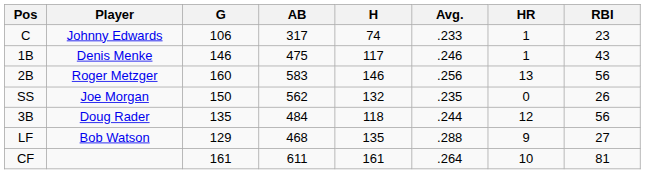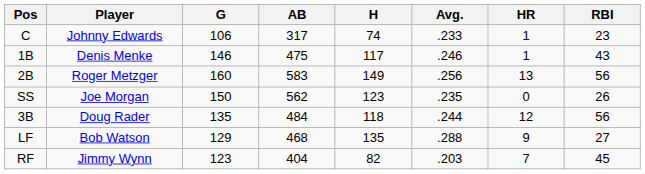2B | H: 146 -> 149
SS | H: 132 -> 123
- row: CF | 161 | 611 | 161 | .264 | 10 | 81
+ row: RF | Jimmy Wynn | 123 | 404 | 82 | .203 | 7 | 45
